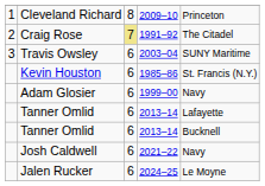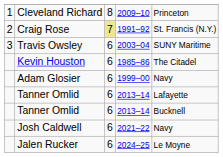Craig Rose | column 5: The Citadel -> St. Francis (N.Y.)
Kevin Houston | column 5: St. Francis (N.Y.) -> The Citadel
